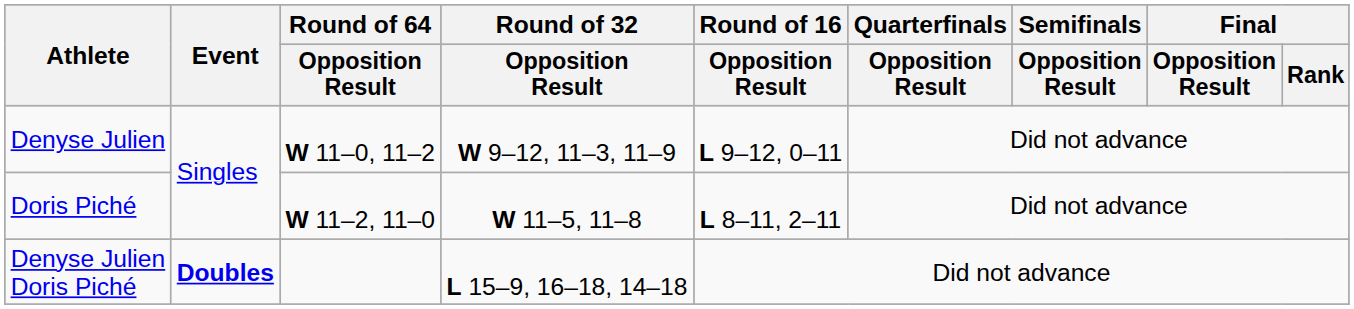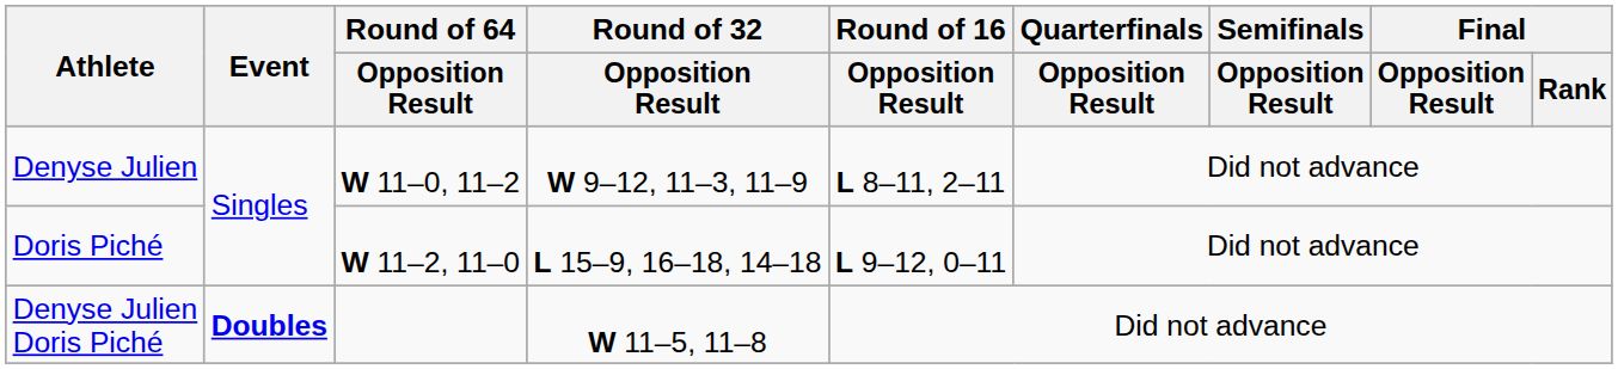Denyse Julien | Round of 16 / Opposition Result: L 9–12, 0–11 -> L 8–11, 2–11
Doris Piché | Round of 32 / Opposition Result: W 11–5, 11–8 -> L 15–9, 16–18, 14–18
Doris Piché | Round of 16 / Opposition Result: L 8–11, 2–11 -> L 9–12, 0–11
Denyse Julien Doris Piché | Round of 32 / Opposition Result: L 15–9, 16–18, 14–18 -> W 11–5, 11–8
